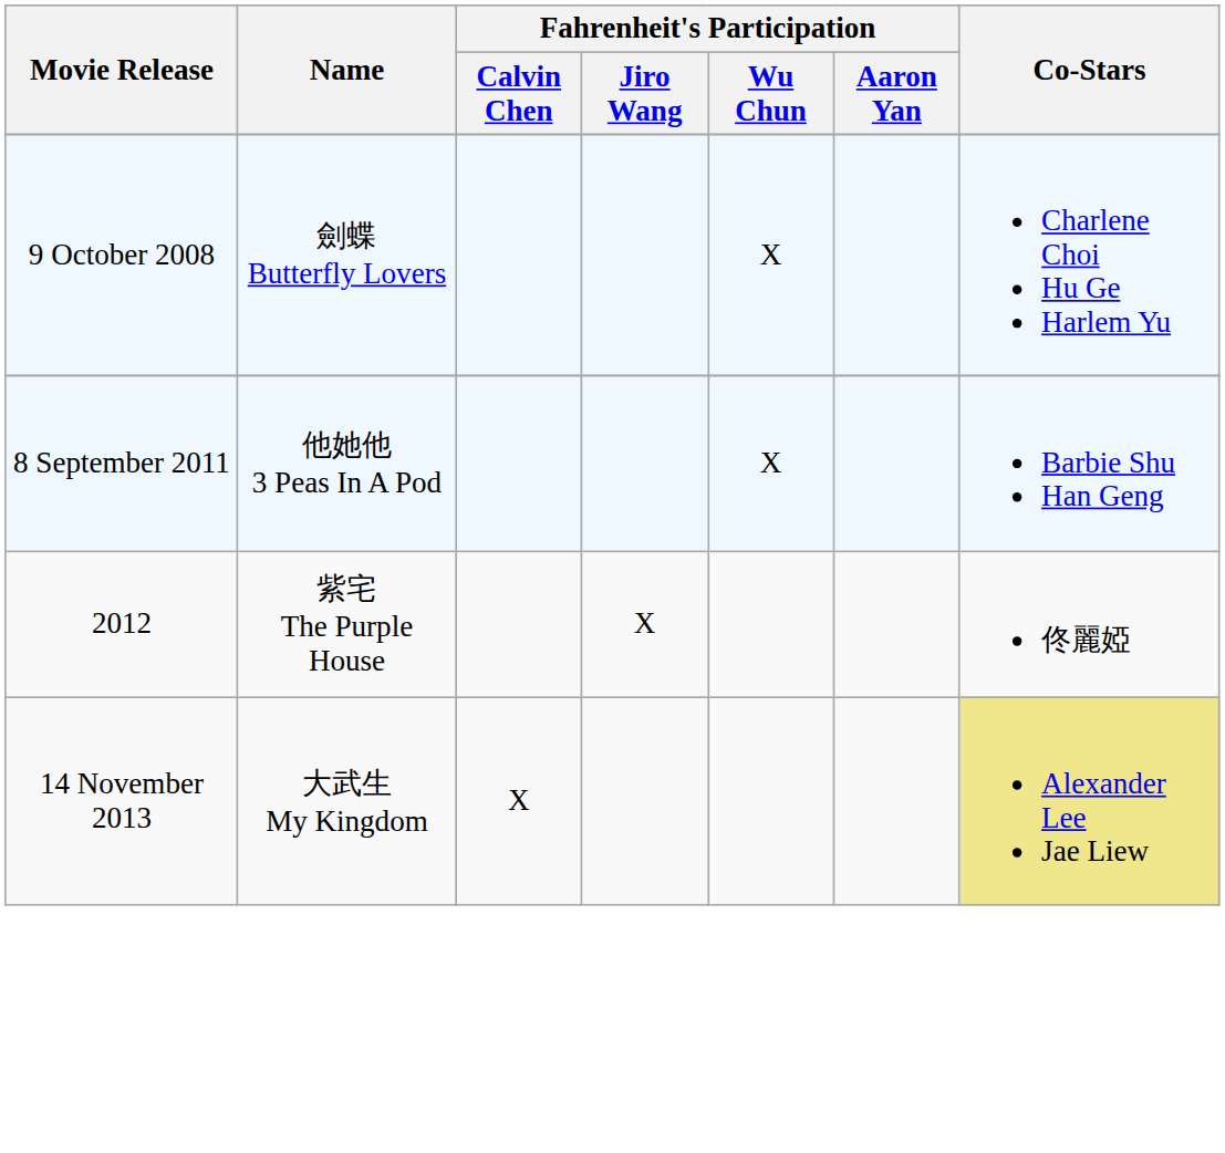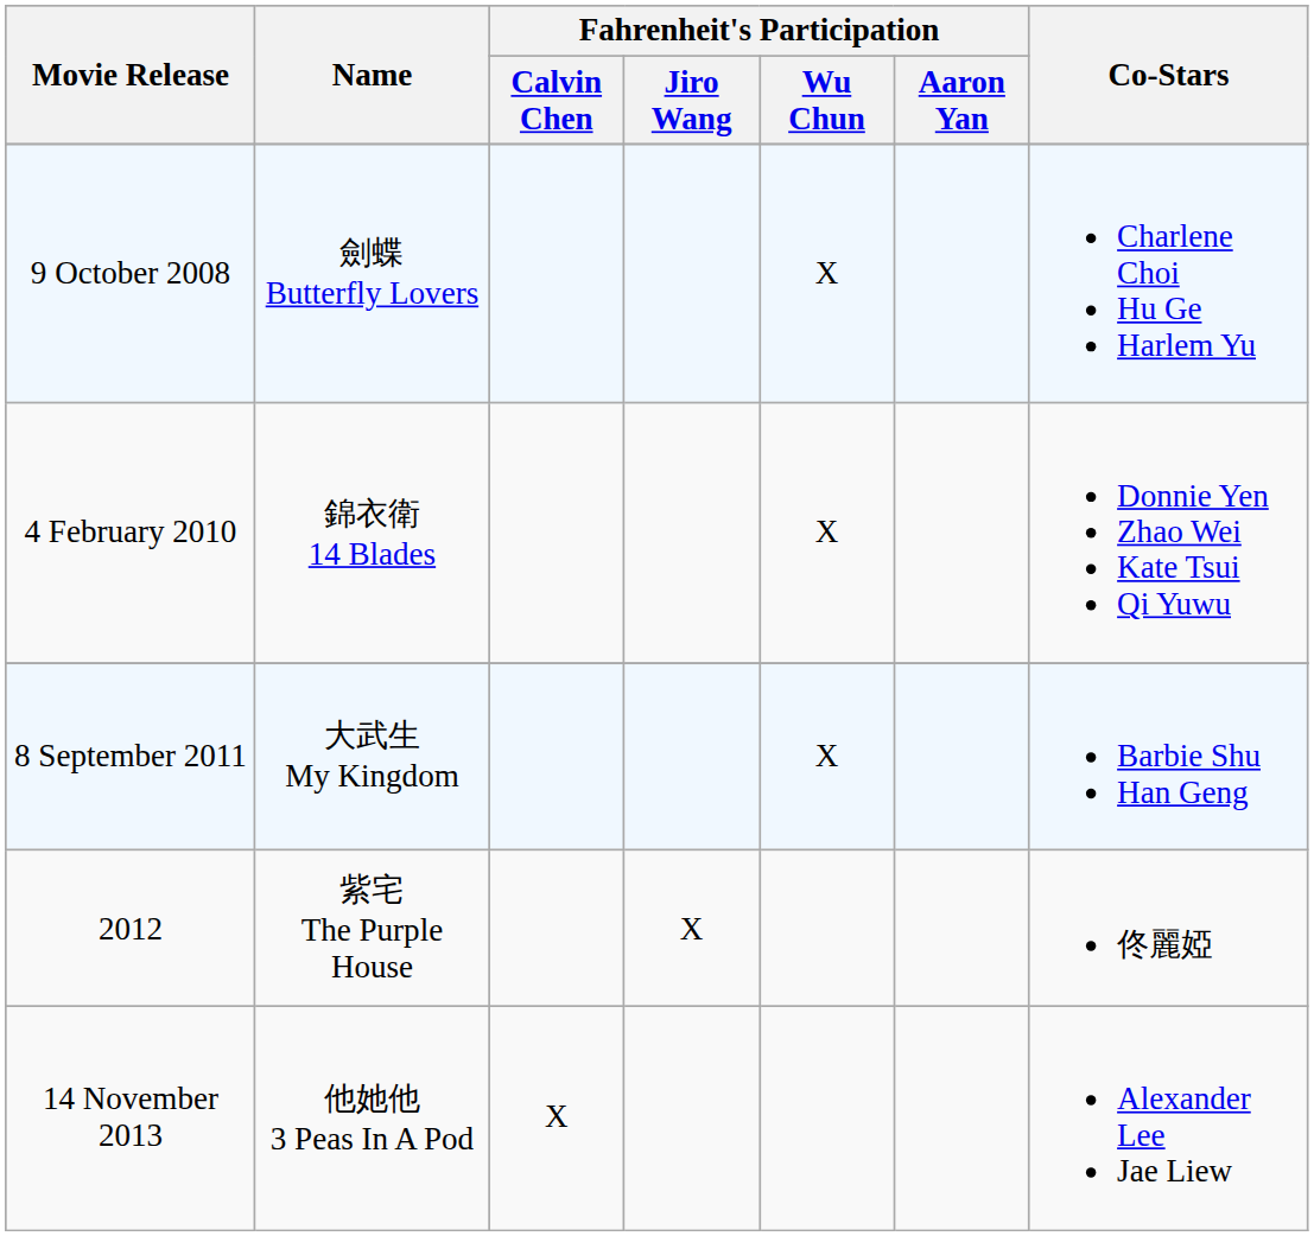+ row: 4 February 2010 | 錦衣衛 14 Blades | X | Donnie Yen Zhao Wei Kate Tsui Qi Yuwu
8 September 2011 | Name: 他她他 3 Peas In A Pod -> 大武生 My Kingdom
14 November 2013 | Name: 大武生 My Kingdom -> 他她他 3 Peas In A Pod
14 November 2013 | Co-Stars: khaki background -> no background
